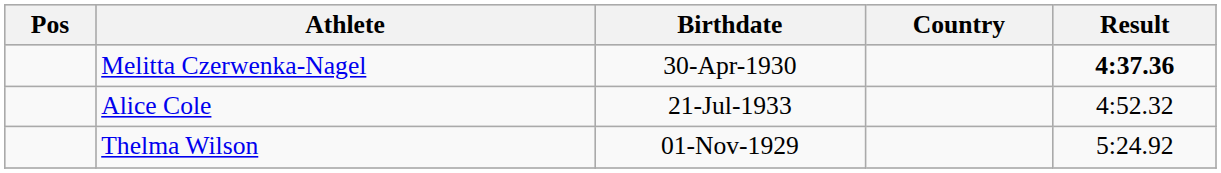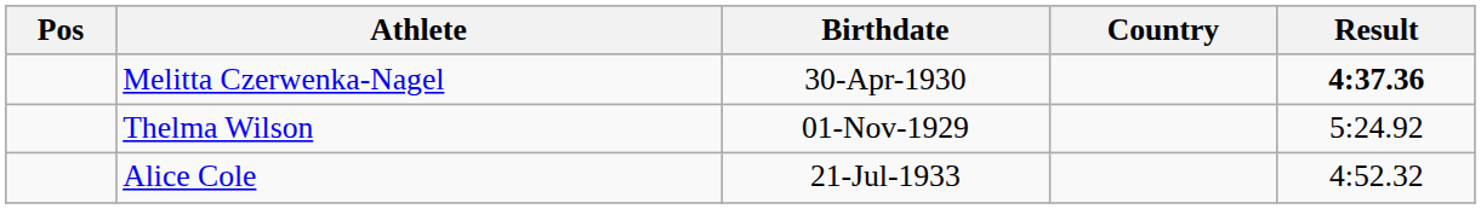rows swapped: Alice Cole <-> Thelma Wilson
